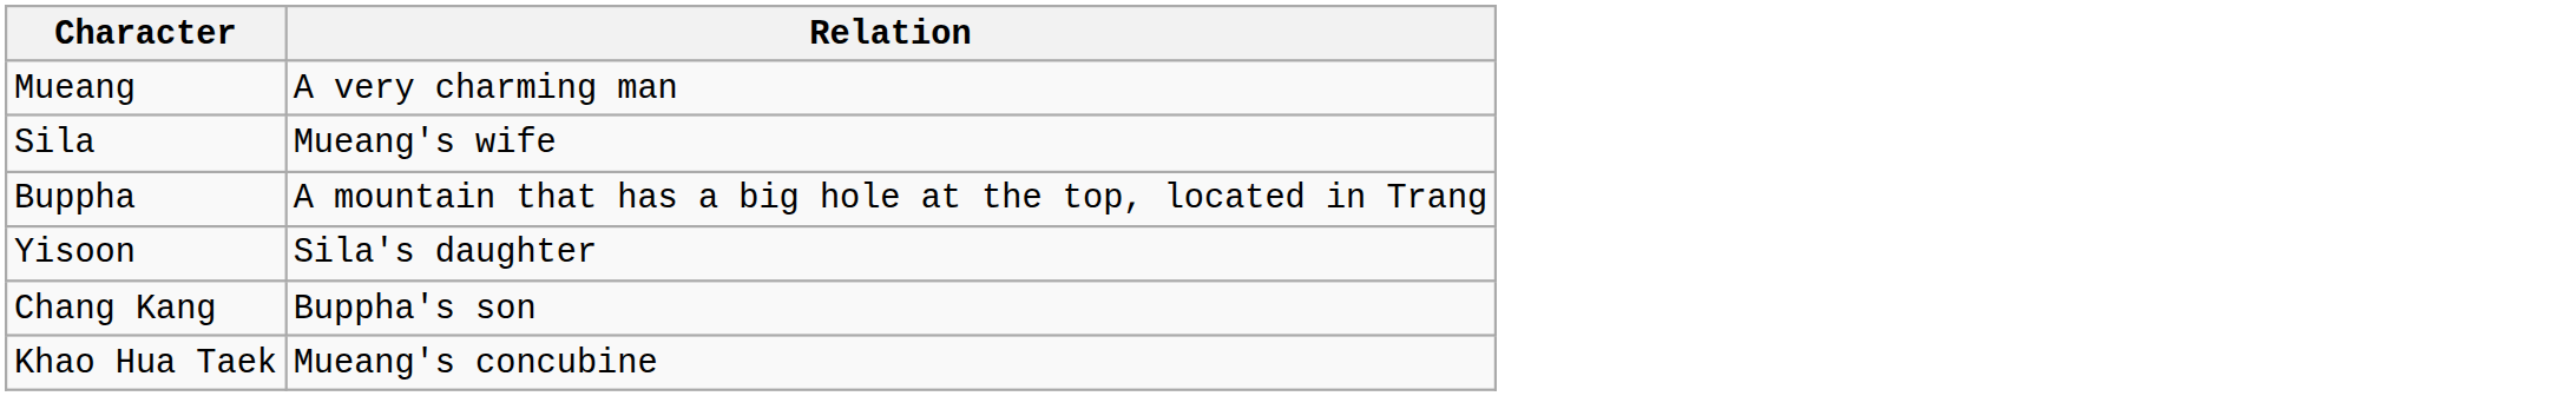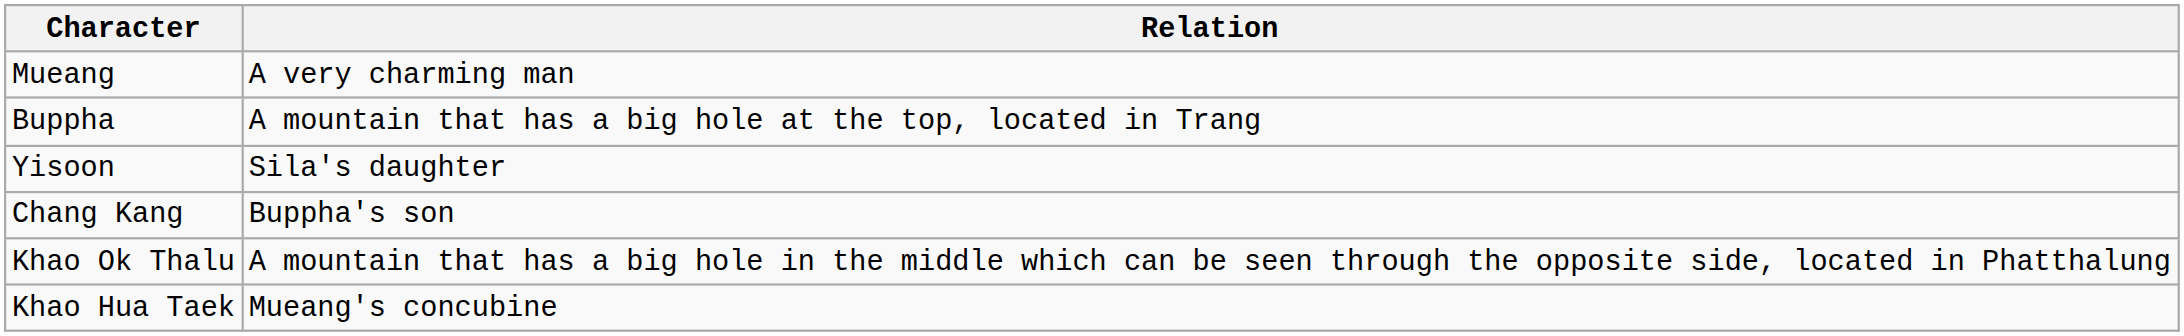- row: Sila | Mueang's wife
+ row: Khao Ok Thalu | A mountain that has a big hole in the middle which can be seen through the opposite side, located in Phatthalung
